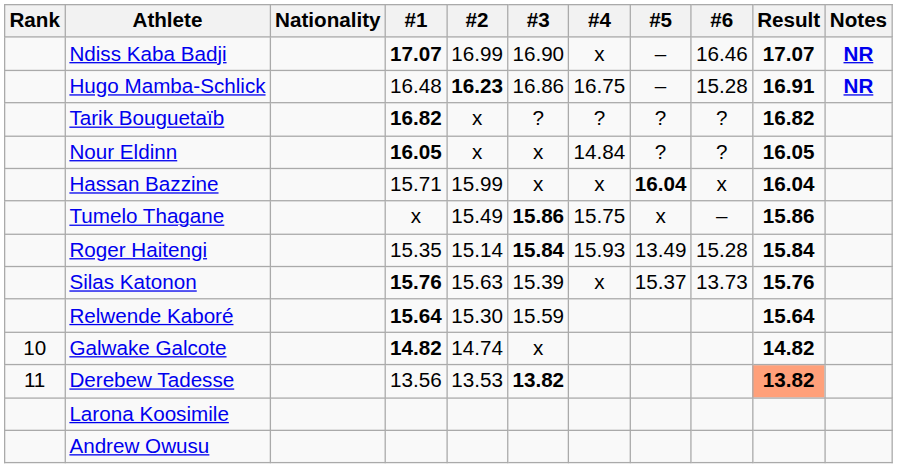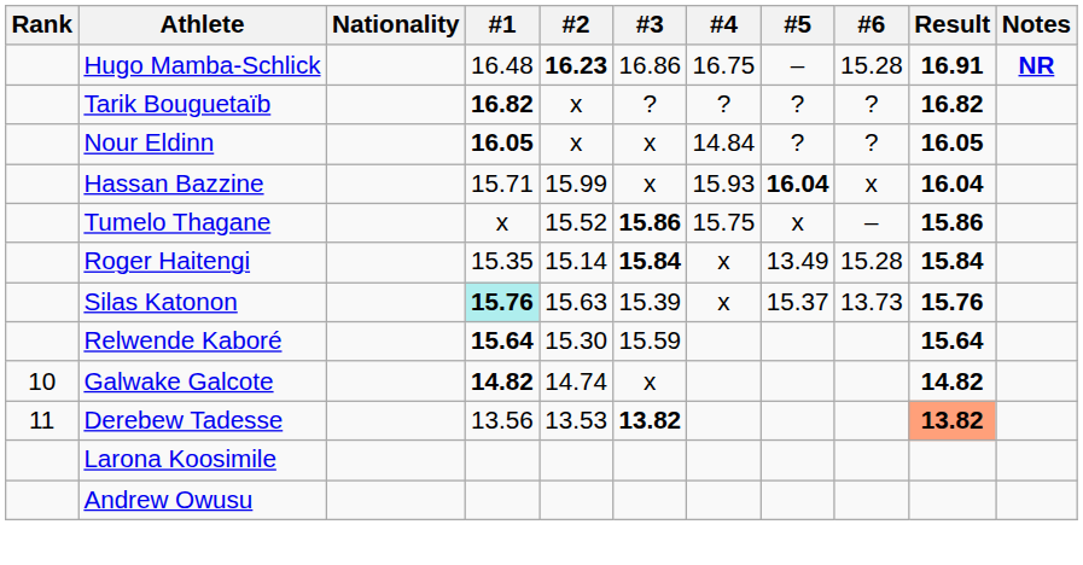- row: Ndiss Kaba Badji | 17.07 | 16.99 | 16.90 | x | – | 16.46 | 17.07 | NR
Hassan Bazzine | #4: x -> 15.93
Tumelo Thagane | #2: 15.49 -> 15.52
Roger Haitengi | #4: 15.93 -> x
Silas Katonon | #1: no background -> paleturquoise background
